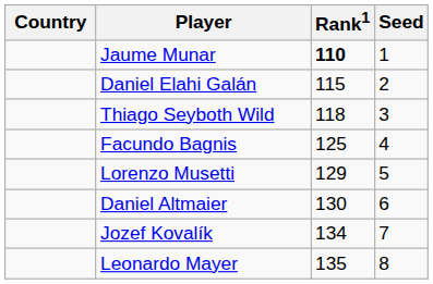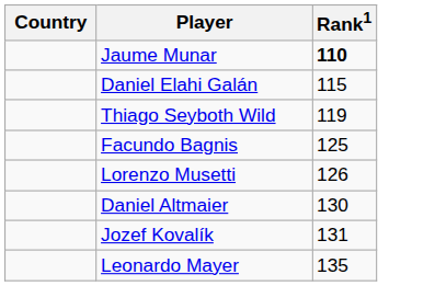- column: Seed | 1 | 2 | 3 | 4 | 5 | 6 | 7 | 8
Thiago Seyboth Wild | Rank1: 118 -> 119
Lorenzo Musetti | Rank1: 129 -> 126
Jozef Kovalík | Rank1: 134 -> 131
